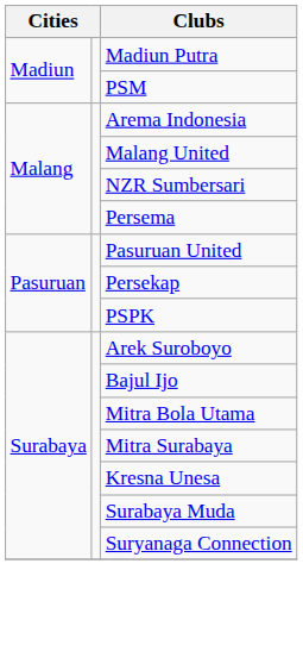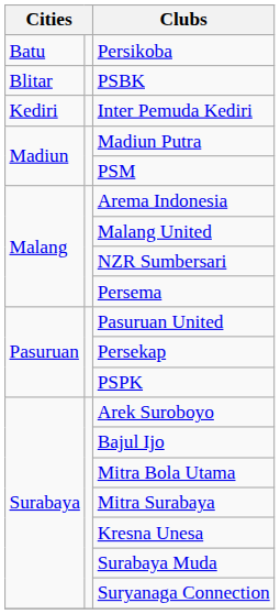+ row: Batu | Persikoba
+ row: Blitar | PSBK
+ row: Kediri | Inter Pemuda Kediri
